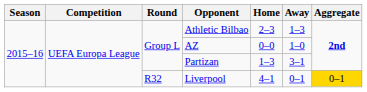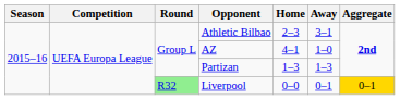Athletic Bilbao | Away: 1–3 -> 3–1
AZ | Home: 0–0 -> 4–1
Partizan | Away: 3–1 -> 1–3
Liverpool | Round: no background -> lightgreen background
Liverpool | Home: 4–1 -> 0–0
